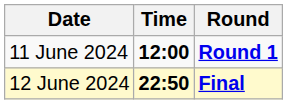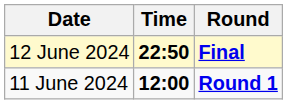rows swapped: 11 June 2024 <-> 12 June 2024
